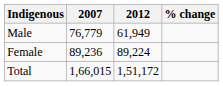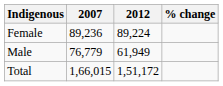rows swapped: Male <-> Female
